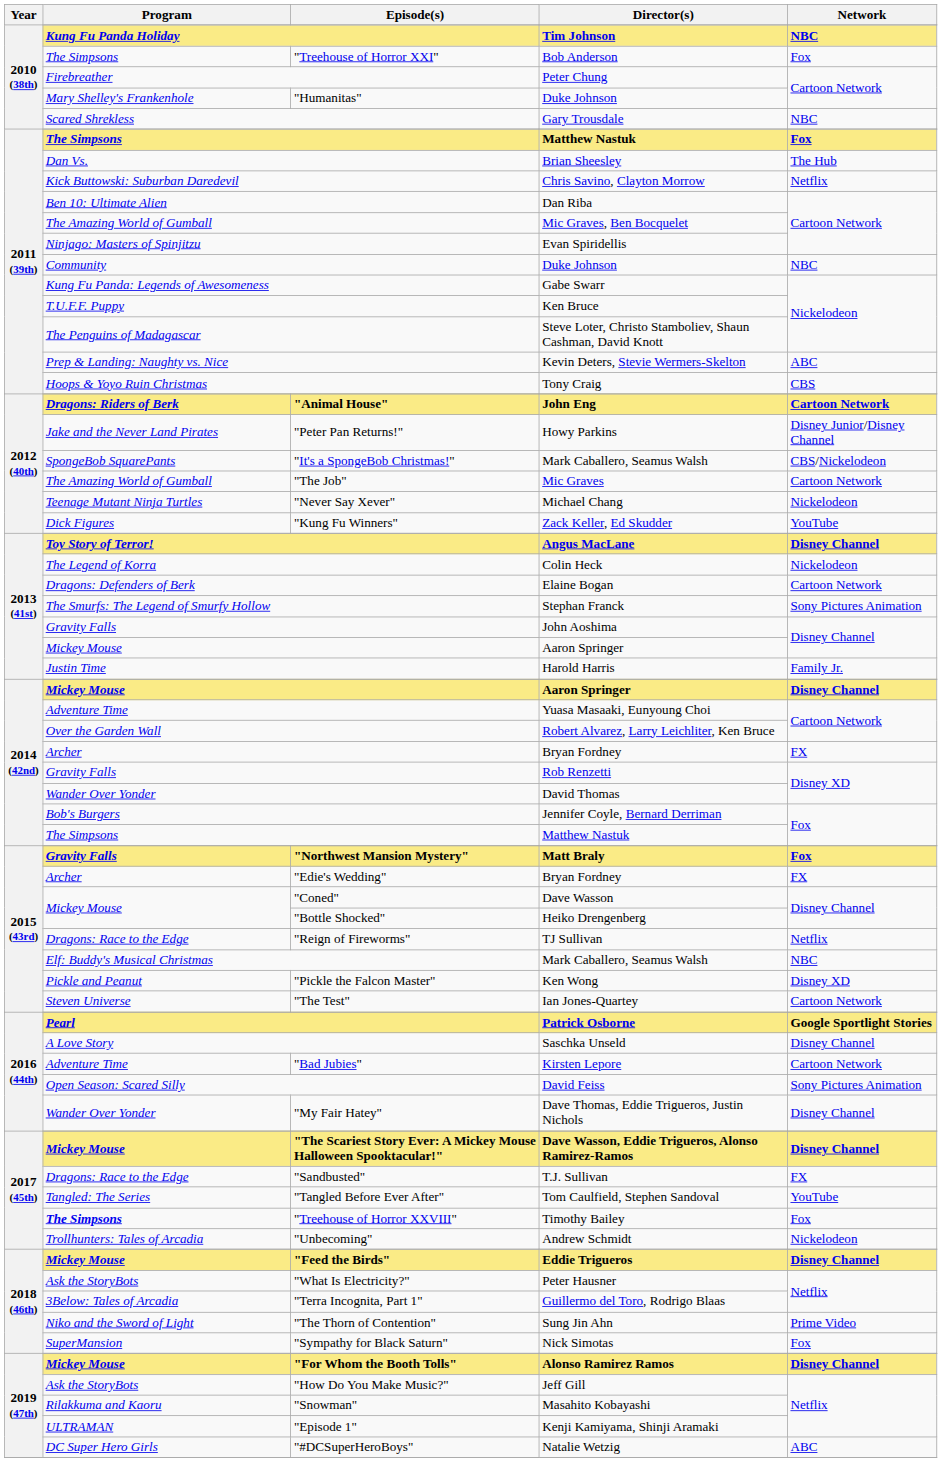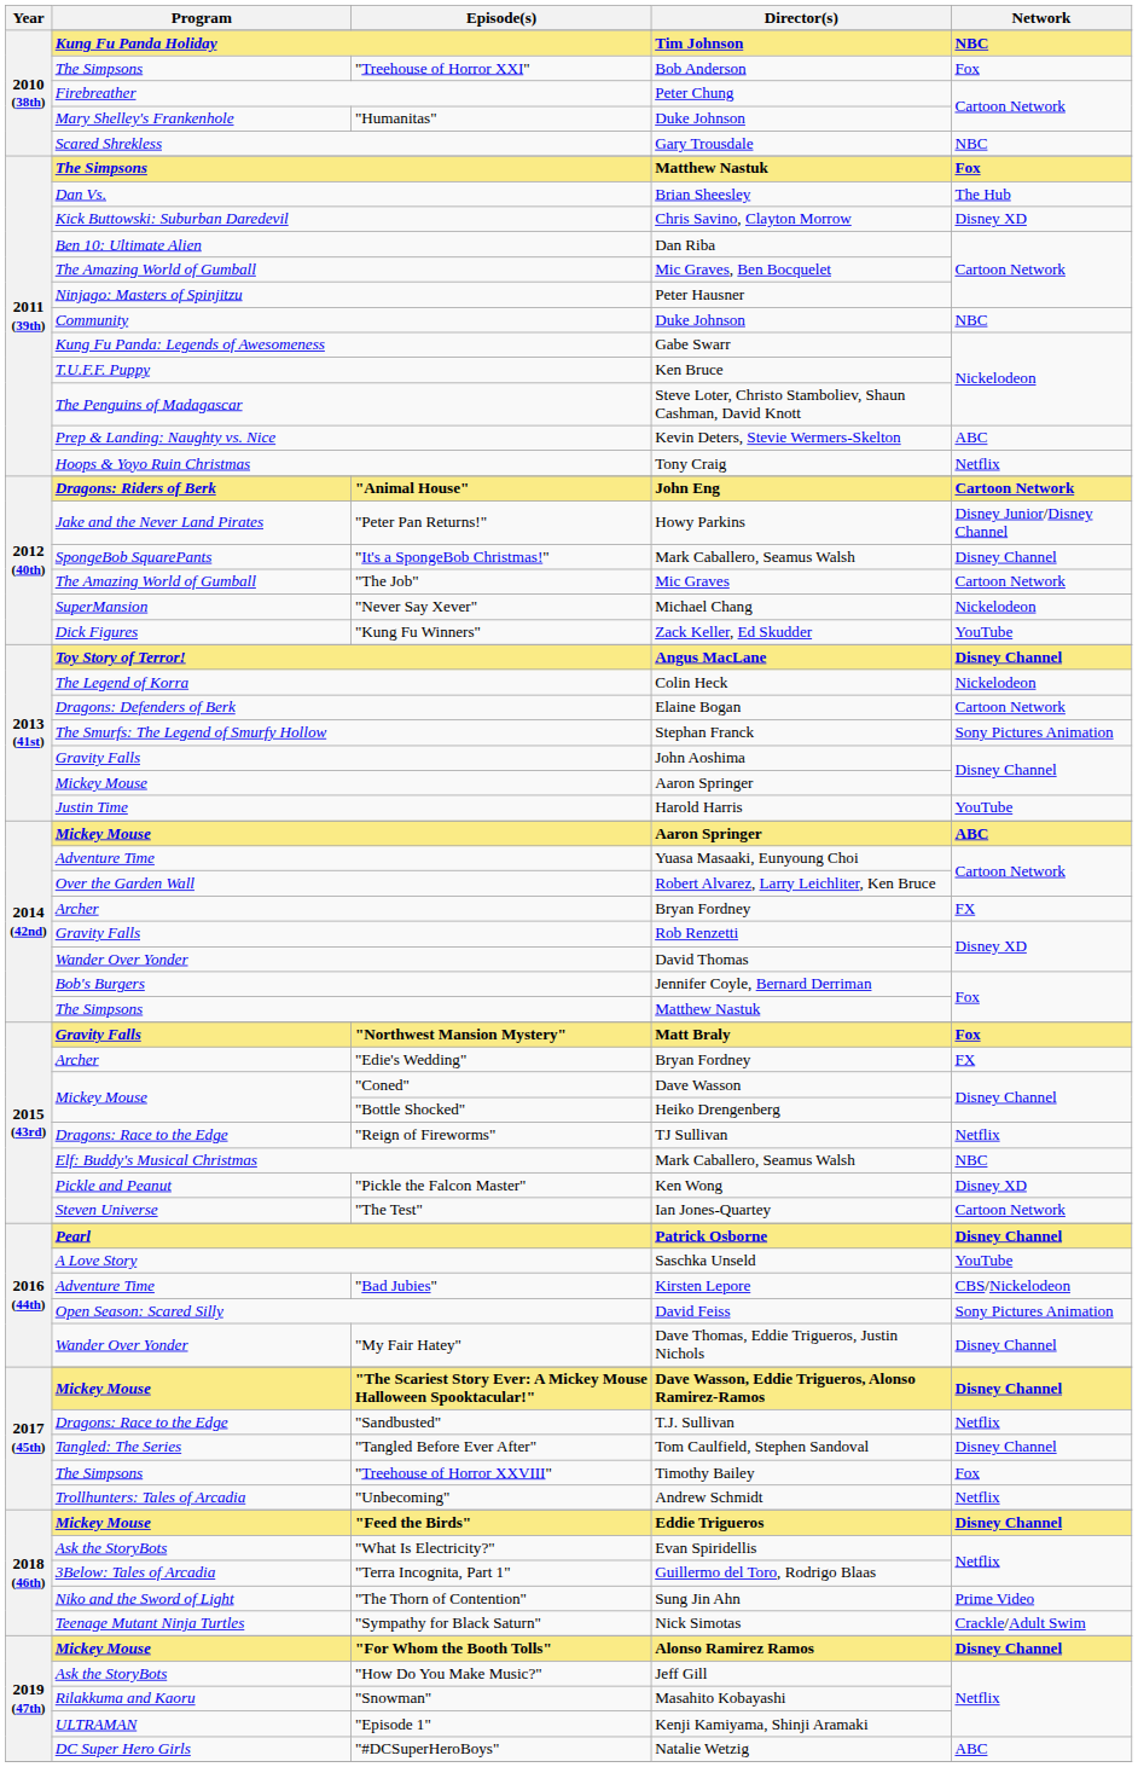Kick Buttowski: Suburban Daredevil | Network: Netflix -> Disney XD
Ninjago: Masters of Spinjitzu | Director(s): Evan Spiridellis -> Peter Hausner
Hoops & Yoyo Ruin Christmas | Network: CBS -> Netflix
"It's a SpongeBob Christmas!" | Network: CBS/Nickelodeon -> Disney Channel
"Never Say Xever" | Program: Teenage Mutant Ninja Turtles -> SuperMansion
Justin Time | Network: Family Jr. -> YouTube
2014 (42nd) / Mickey Mouse | Network: Disney Channel -> ABC
Pearl | Network: Google Sportlight Stories -> Disney Channel
A Love Story | Network: Disney Channel -> YouTube
"Bad Jubies" | Network: Cartoon Network -> CBS/Nickelodeon
"Sandbusted" | Network: FX -> Netflix
"Tangled Before Ever After" | Network: YouTube -> Disney Channel
"Treehouse of Horror XXVIII" | Program: bold -> normal
"Unbecoming" | Network: Nickelodeon -> Netflix
"What Is Electricity?" | Director(s): Peter Hausner -> Evan Spiridellis
"Sympathy for Black Saturn" | Program: SuperMansion -> Teenage Mutant Ninja Turtles
"Sympathy for Black Saturn" | Network: Fox -> Crackle/Adult Swim
